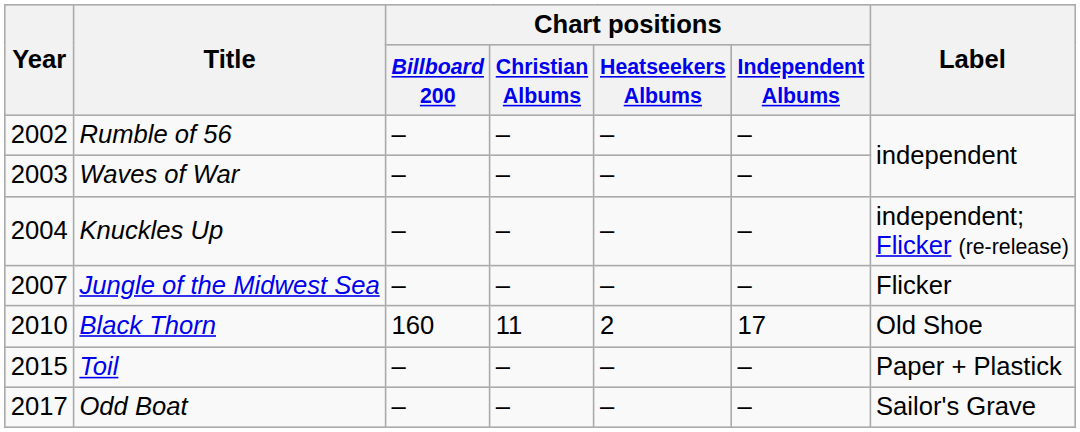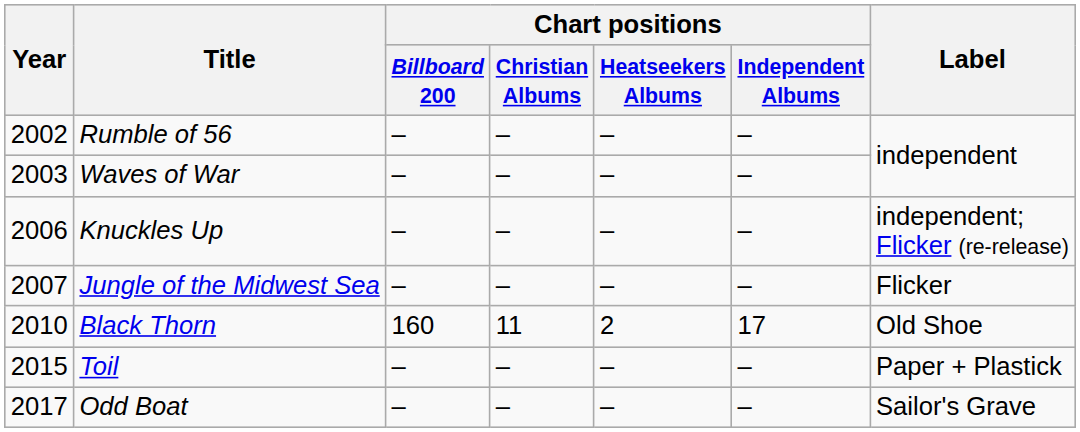Knuckles Up | Year: 2004 -> 2006
